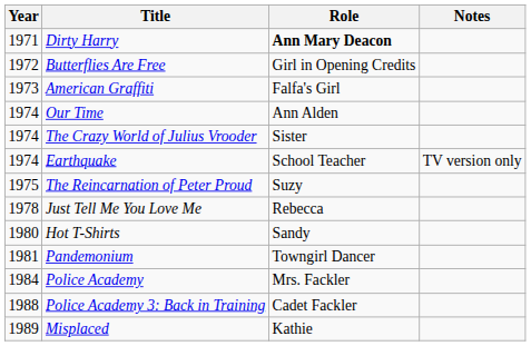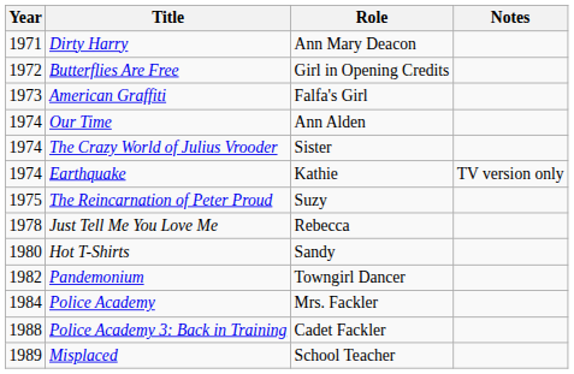Dirty Harry | Role: bold -> normal
Earthquake | Role: School Teacher -> Kathie
Pandemonium | Year: 1981 -> 1982
Misplaced | Role: Kathie -> School Teacher
